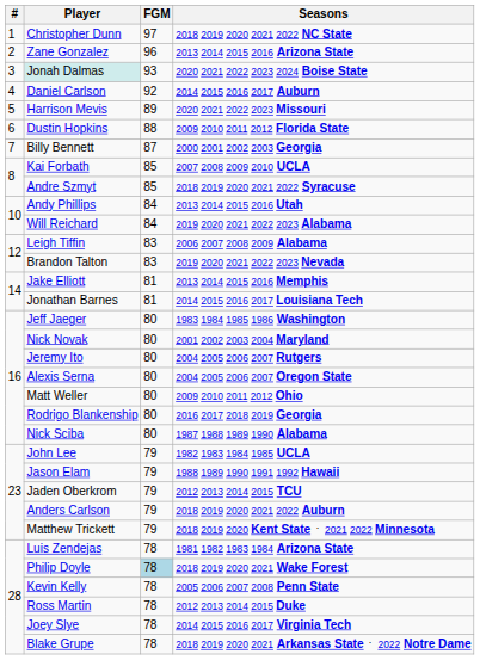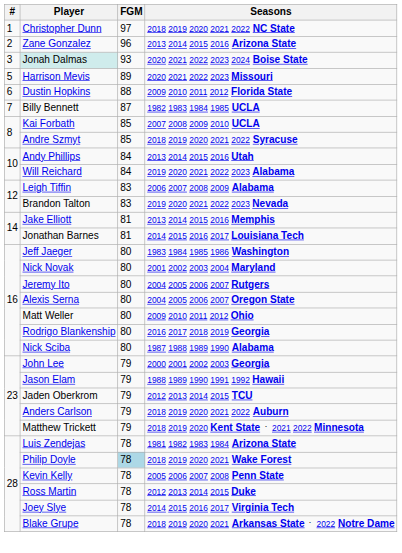- row: 4 | Daniel Carlson | 92 | 2014 2015 2016 2017 Auburn
Billy Bennett | Seasons: 2000 2001 2002 2003 Georgia -> 1982 1983 1984 1985 UCLA
John Lee | Seasons: 1982 1983 1984 1985 UCLA -> 2000 2001 2002 2003 Georgia
